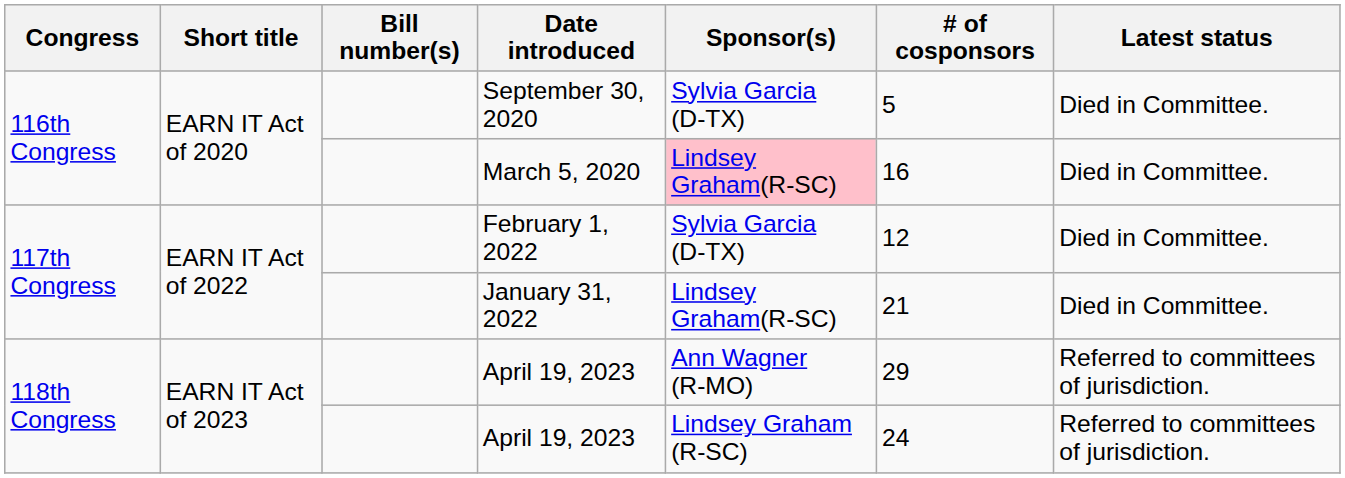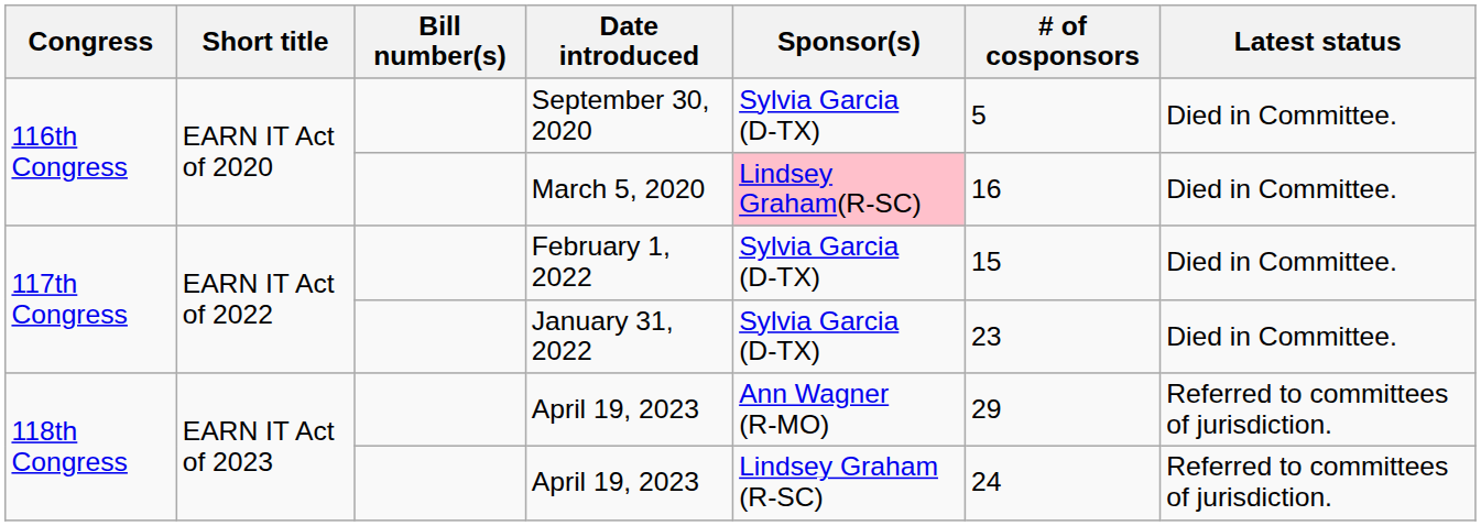February 1, 2022 | # of cosponsors: 12 -> 15
January 31, 2022 | Sponsor(s): Lindsey Graham(R-SC) -> Sylvia Garcia (D-TX)
January 31, 2022 | # of cosponsors: 21 -> 23
